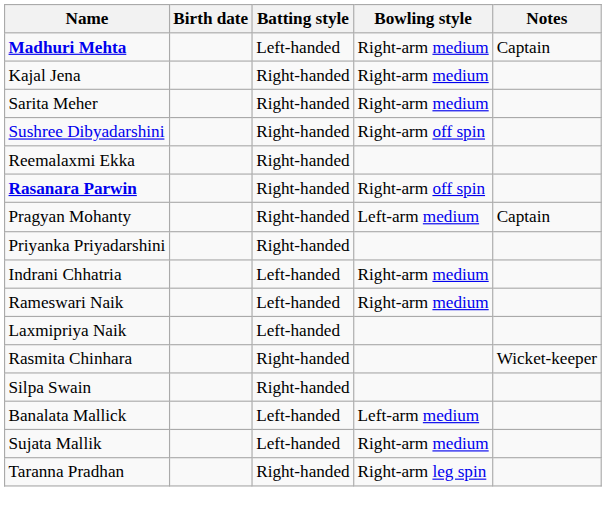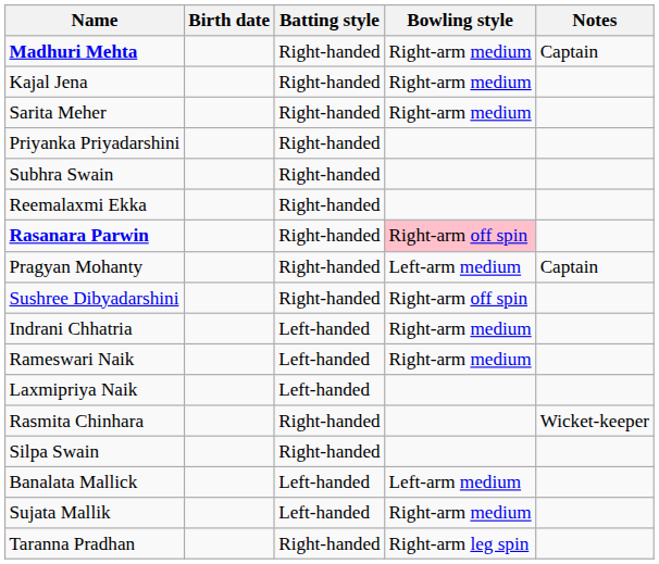Madhuri Mehta | Batting style: Left-handed -> Right-handed
rows swapped: Sushree Dibyadarshini <-> Priyanka Priyadarshini
+ row: Subhra Swain | Right-handed
Rasanara Parwin | Bowling style: no background -> pink background
